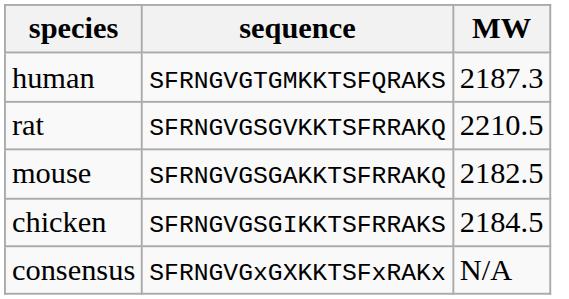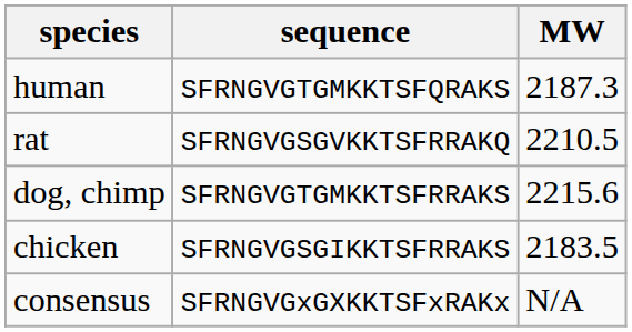- row: mouse | SFRNGVGSGAKKTSFRRAKQ | 2182.5
+ row: dog, chimp | SFRNGVGTGMKKTSFRRAKS | 2215.6
chicken | MW: 2184.5 -> 2183.5
